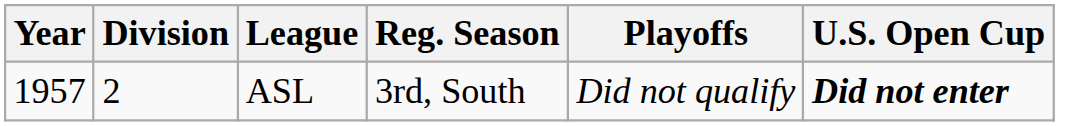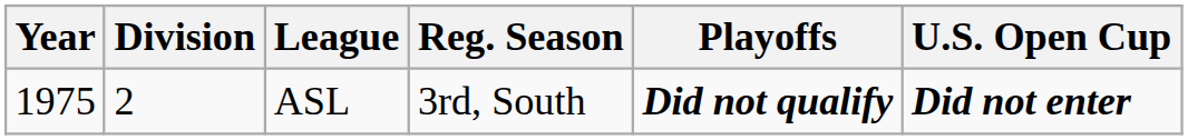ASL | Year: 1957 -> 1975
ASL | Playoffs: normal -> bold
